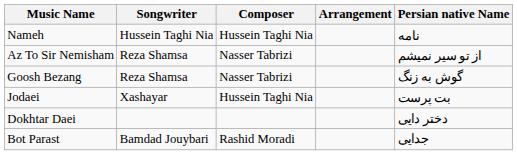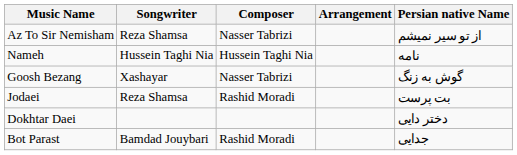rows swapped: Az To Sir Nemisham <-> Nameh
Goosh Bezang | Songwriter: Reza Shamsa -> Xashayar
Jodaei | Songwriter: Xashayar -> Reza Shamsa
Jodaei | Composer: Hussein Taghi Nia -> Rashid Moradi
